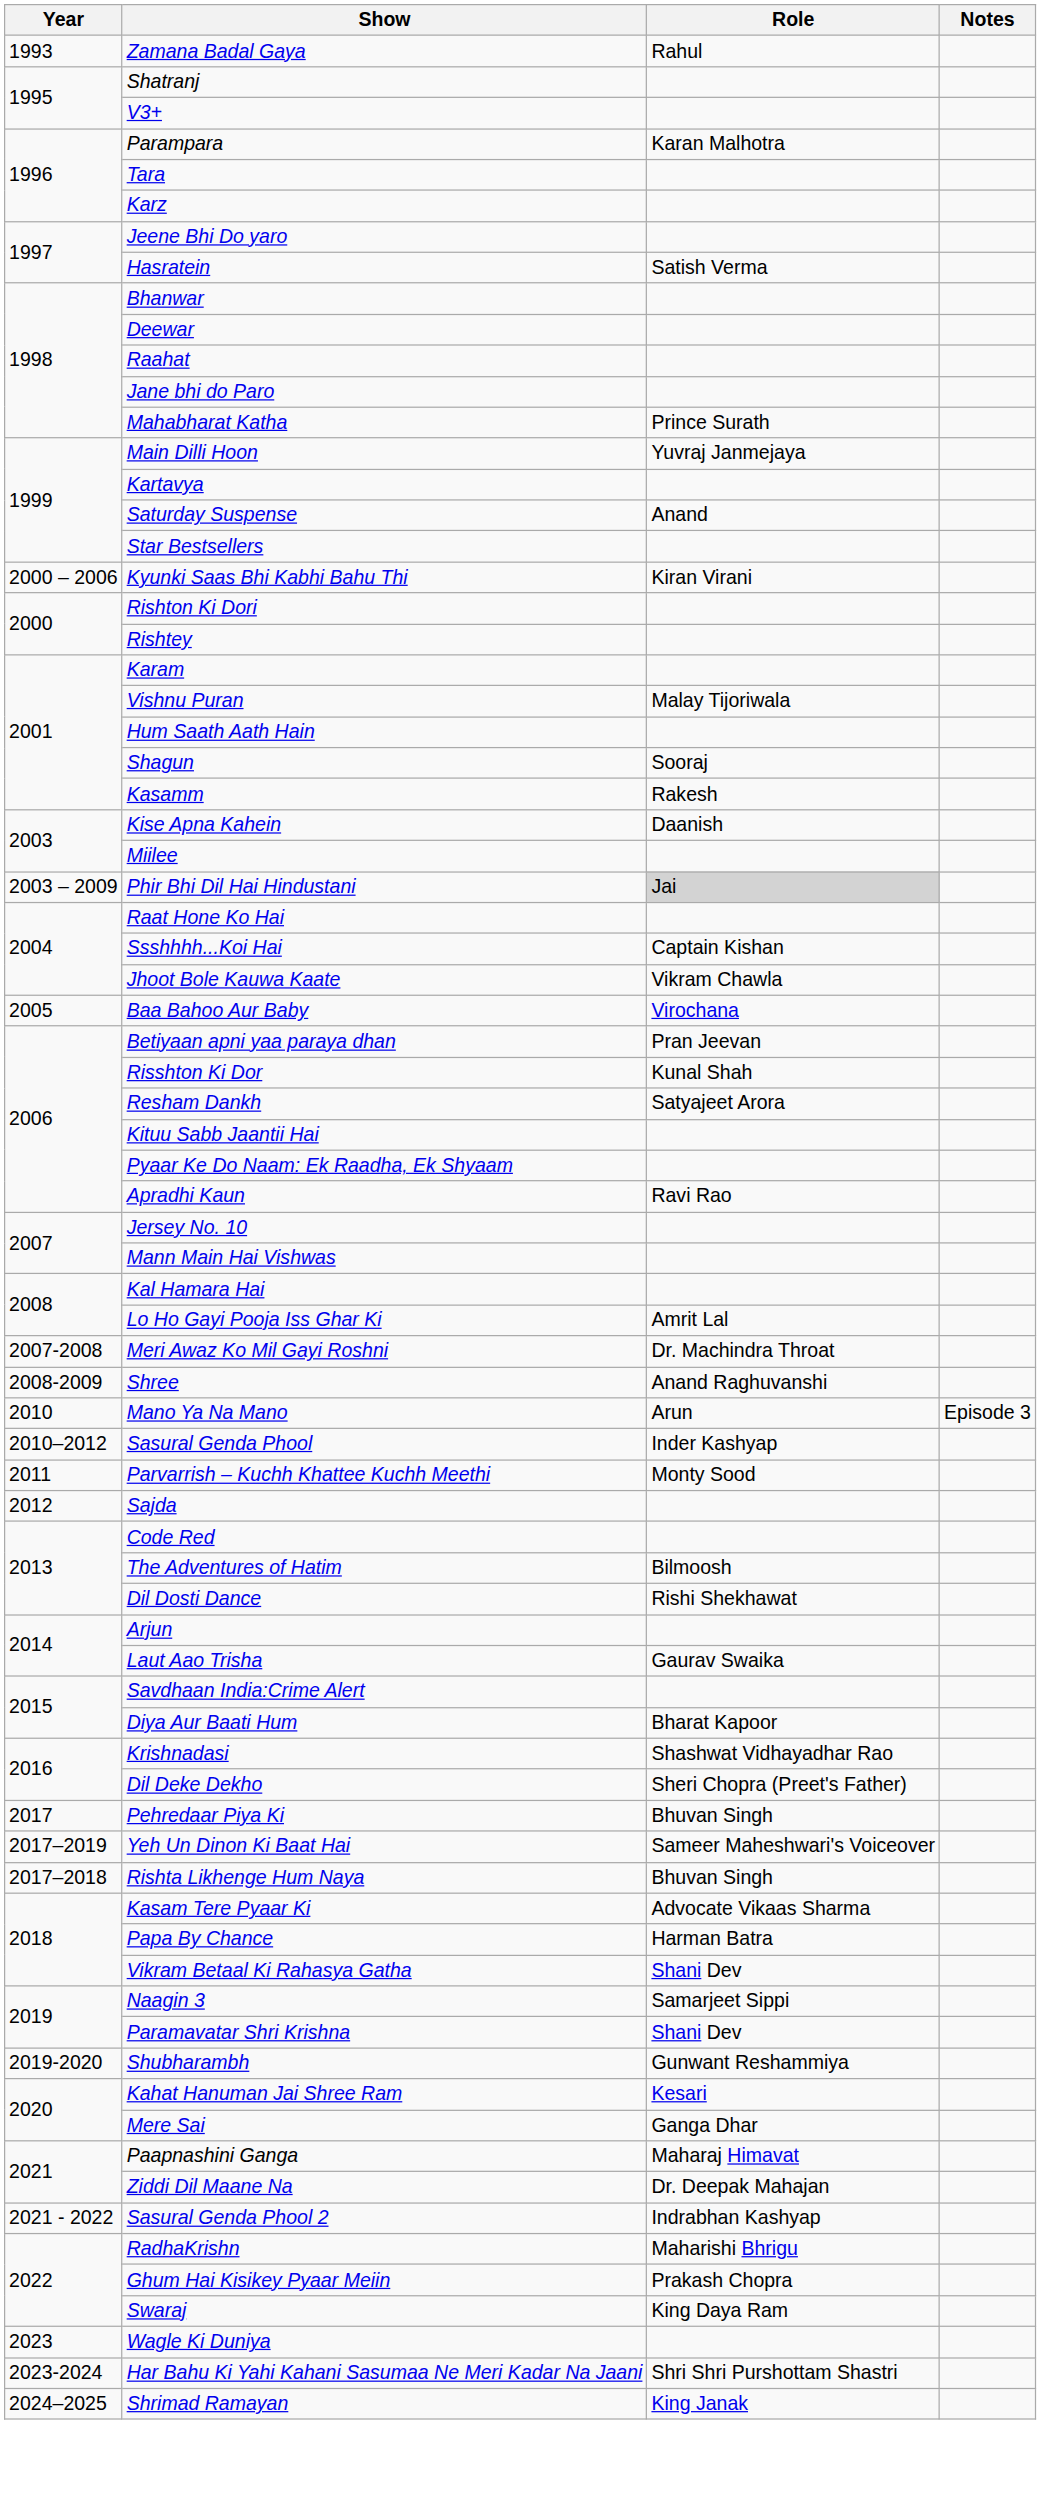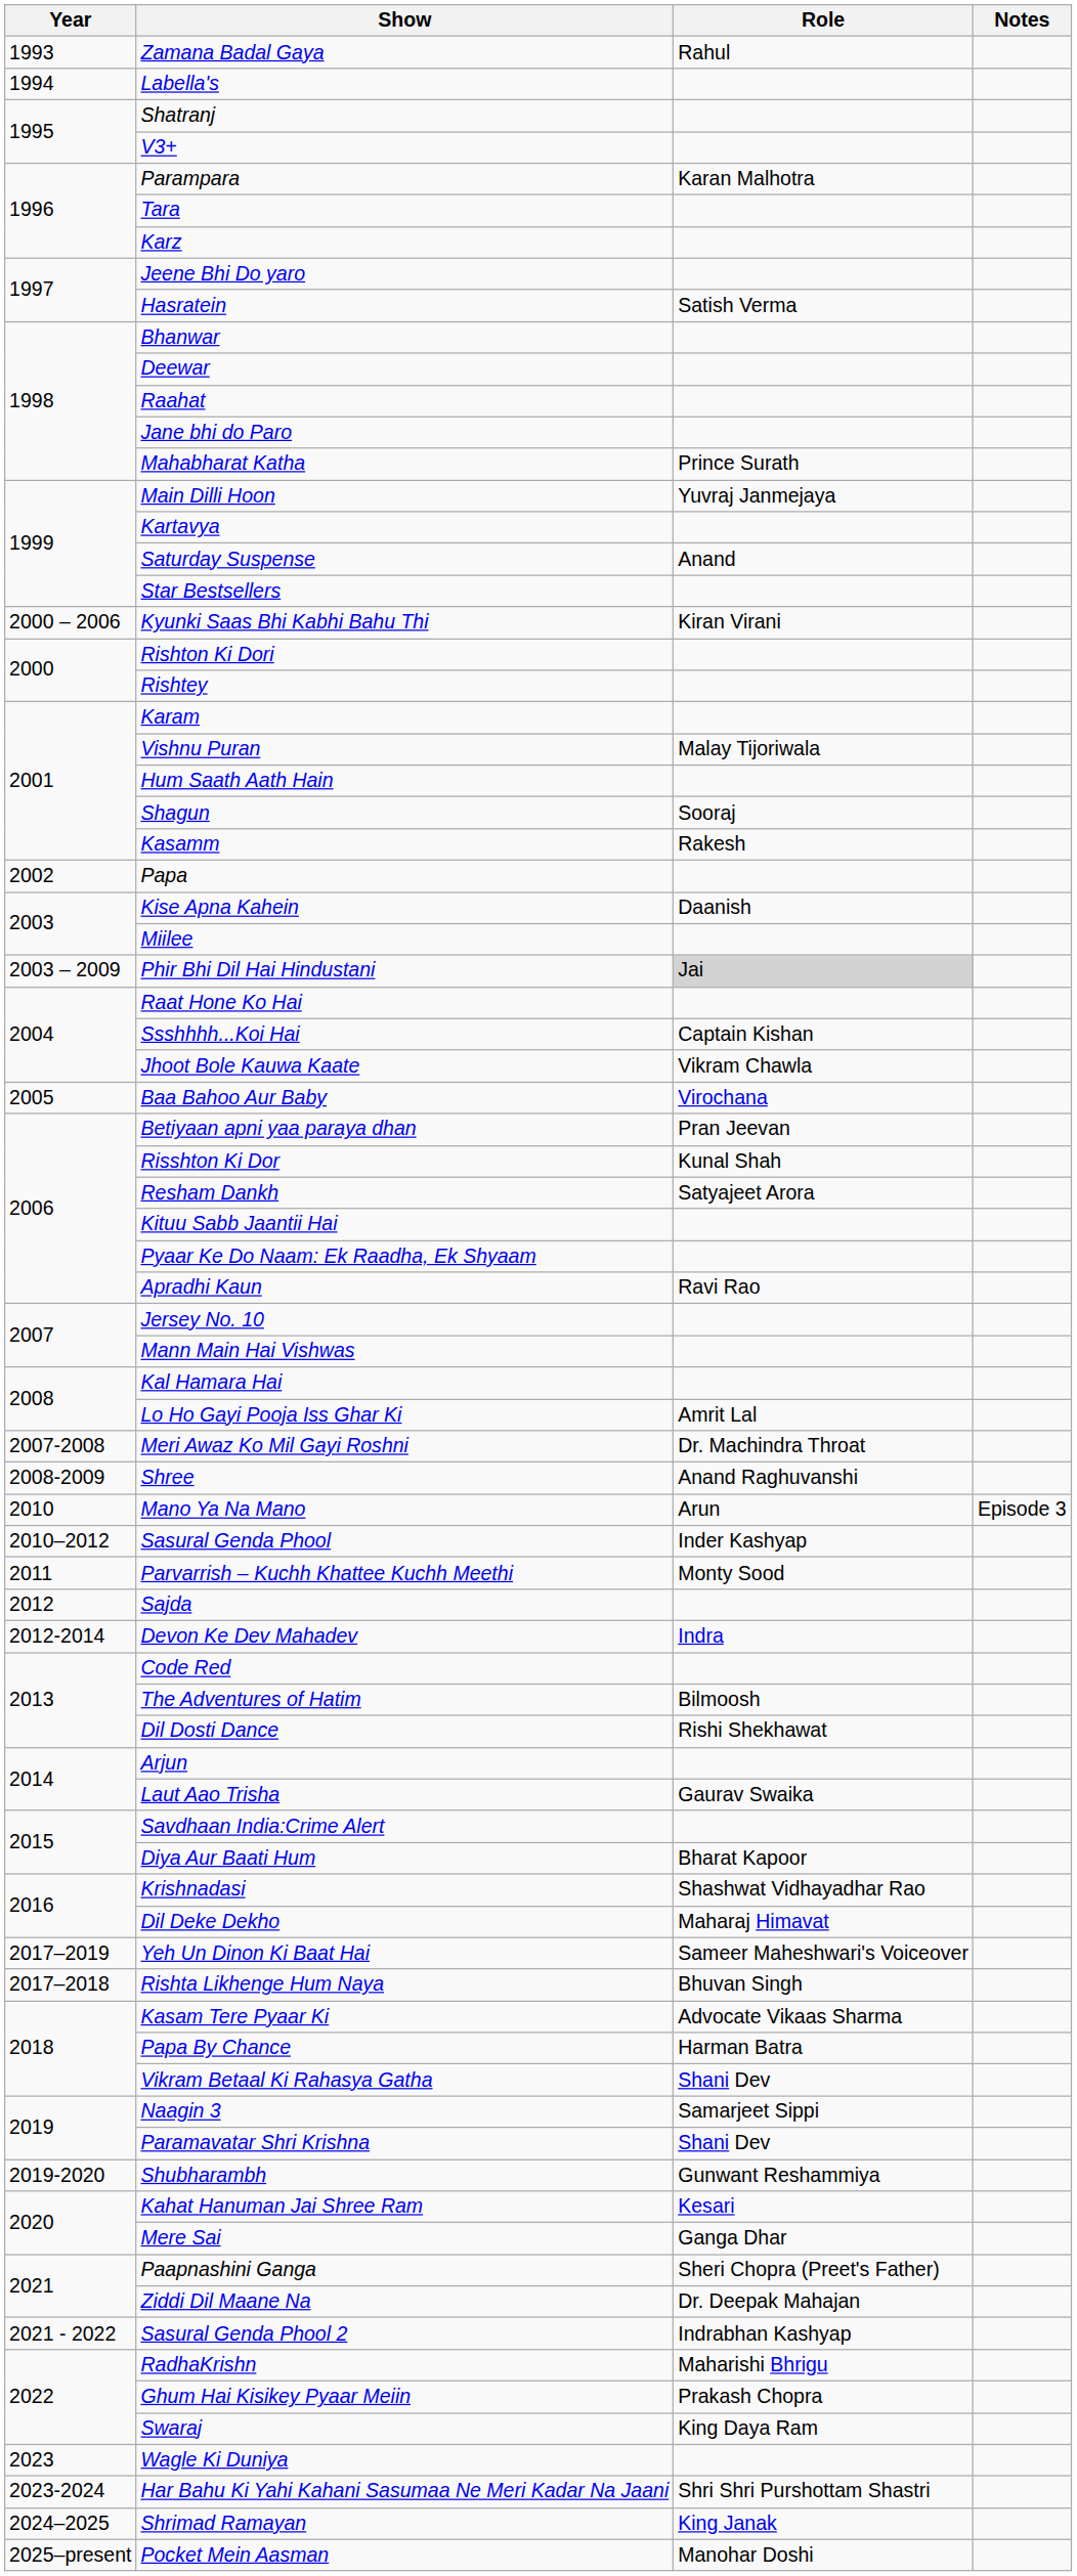+ row: 1994 | Labella's
+ row: 2002 | Papa
+ row: 2012-2014 | Devon Ke Dev Mahadev | Indra
Dil Deke Dekho | Role: Sheri Chopra (Preet's Father) -> Maharaj Himavat
- row: 2017 | Pehredaar Piya Ki | Bhuvan Singh
Paapnashini Ganga | Role: Maharaj Himavat -> Sheri Chopra (Preet's Father)
+ row: 2025–present | Pocket Mein Aasman | Manohar Doshi
